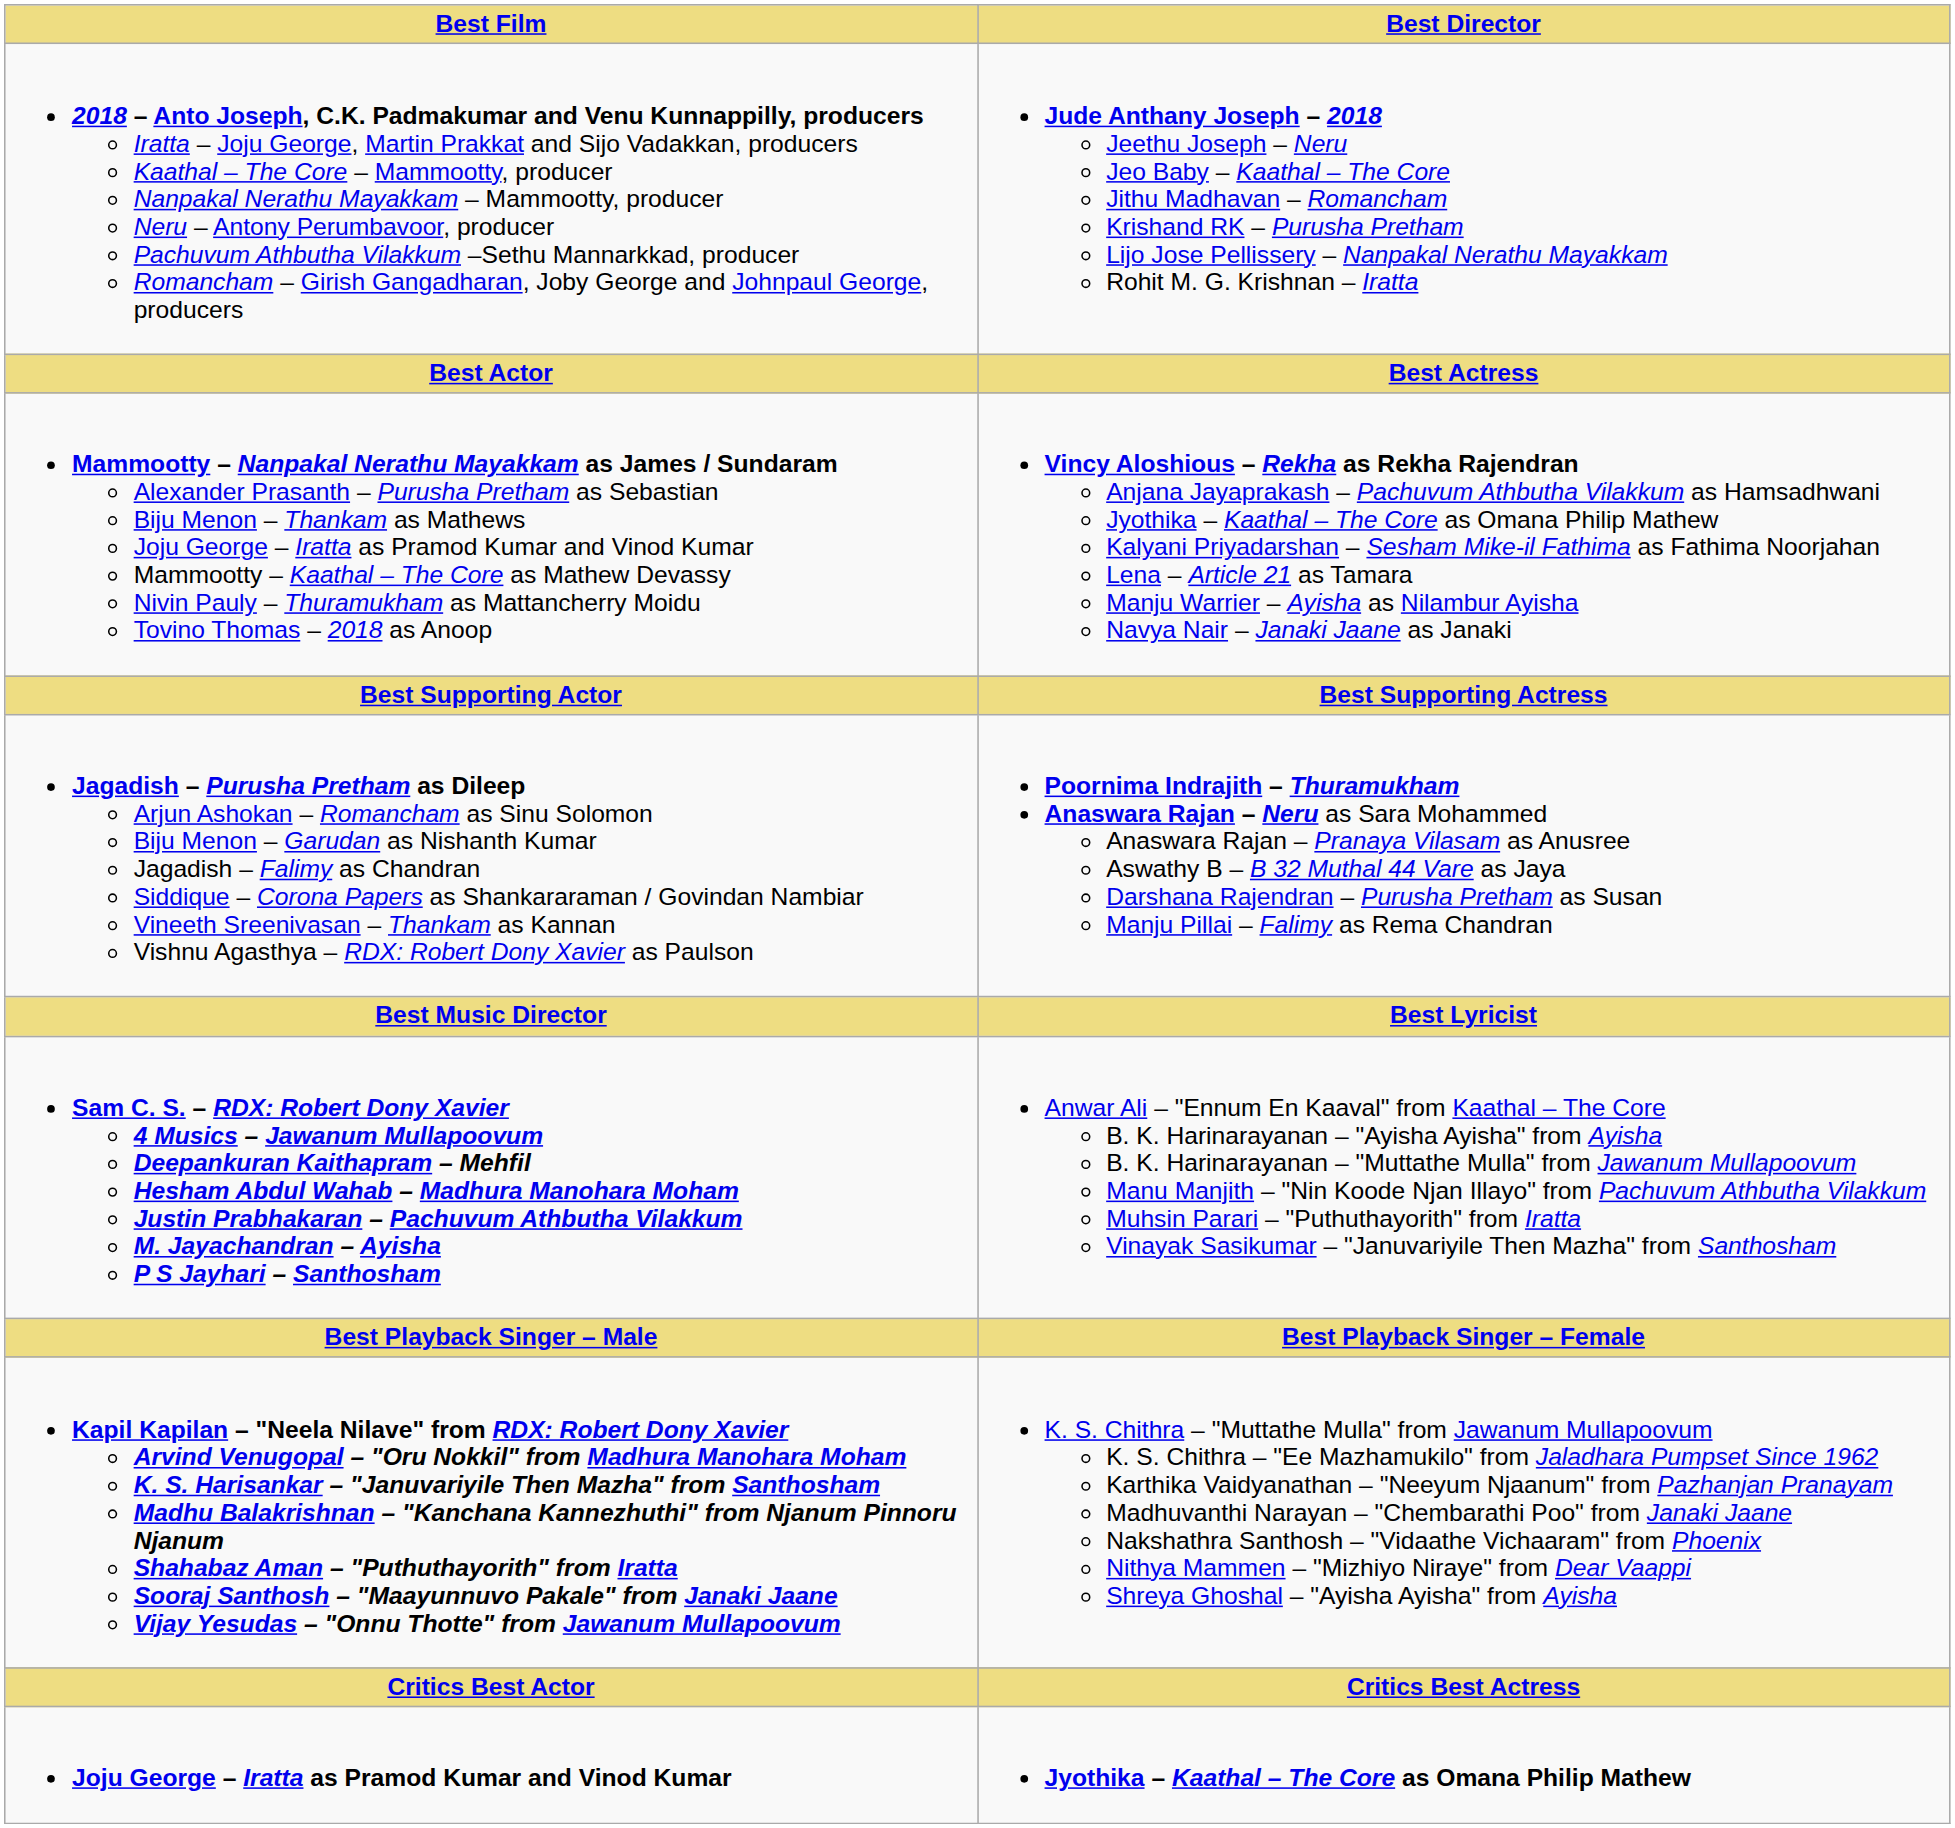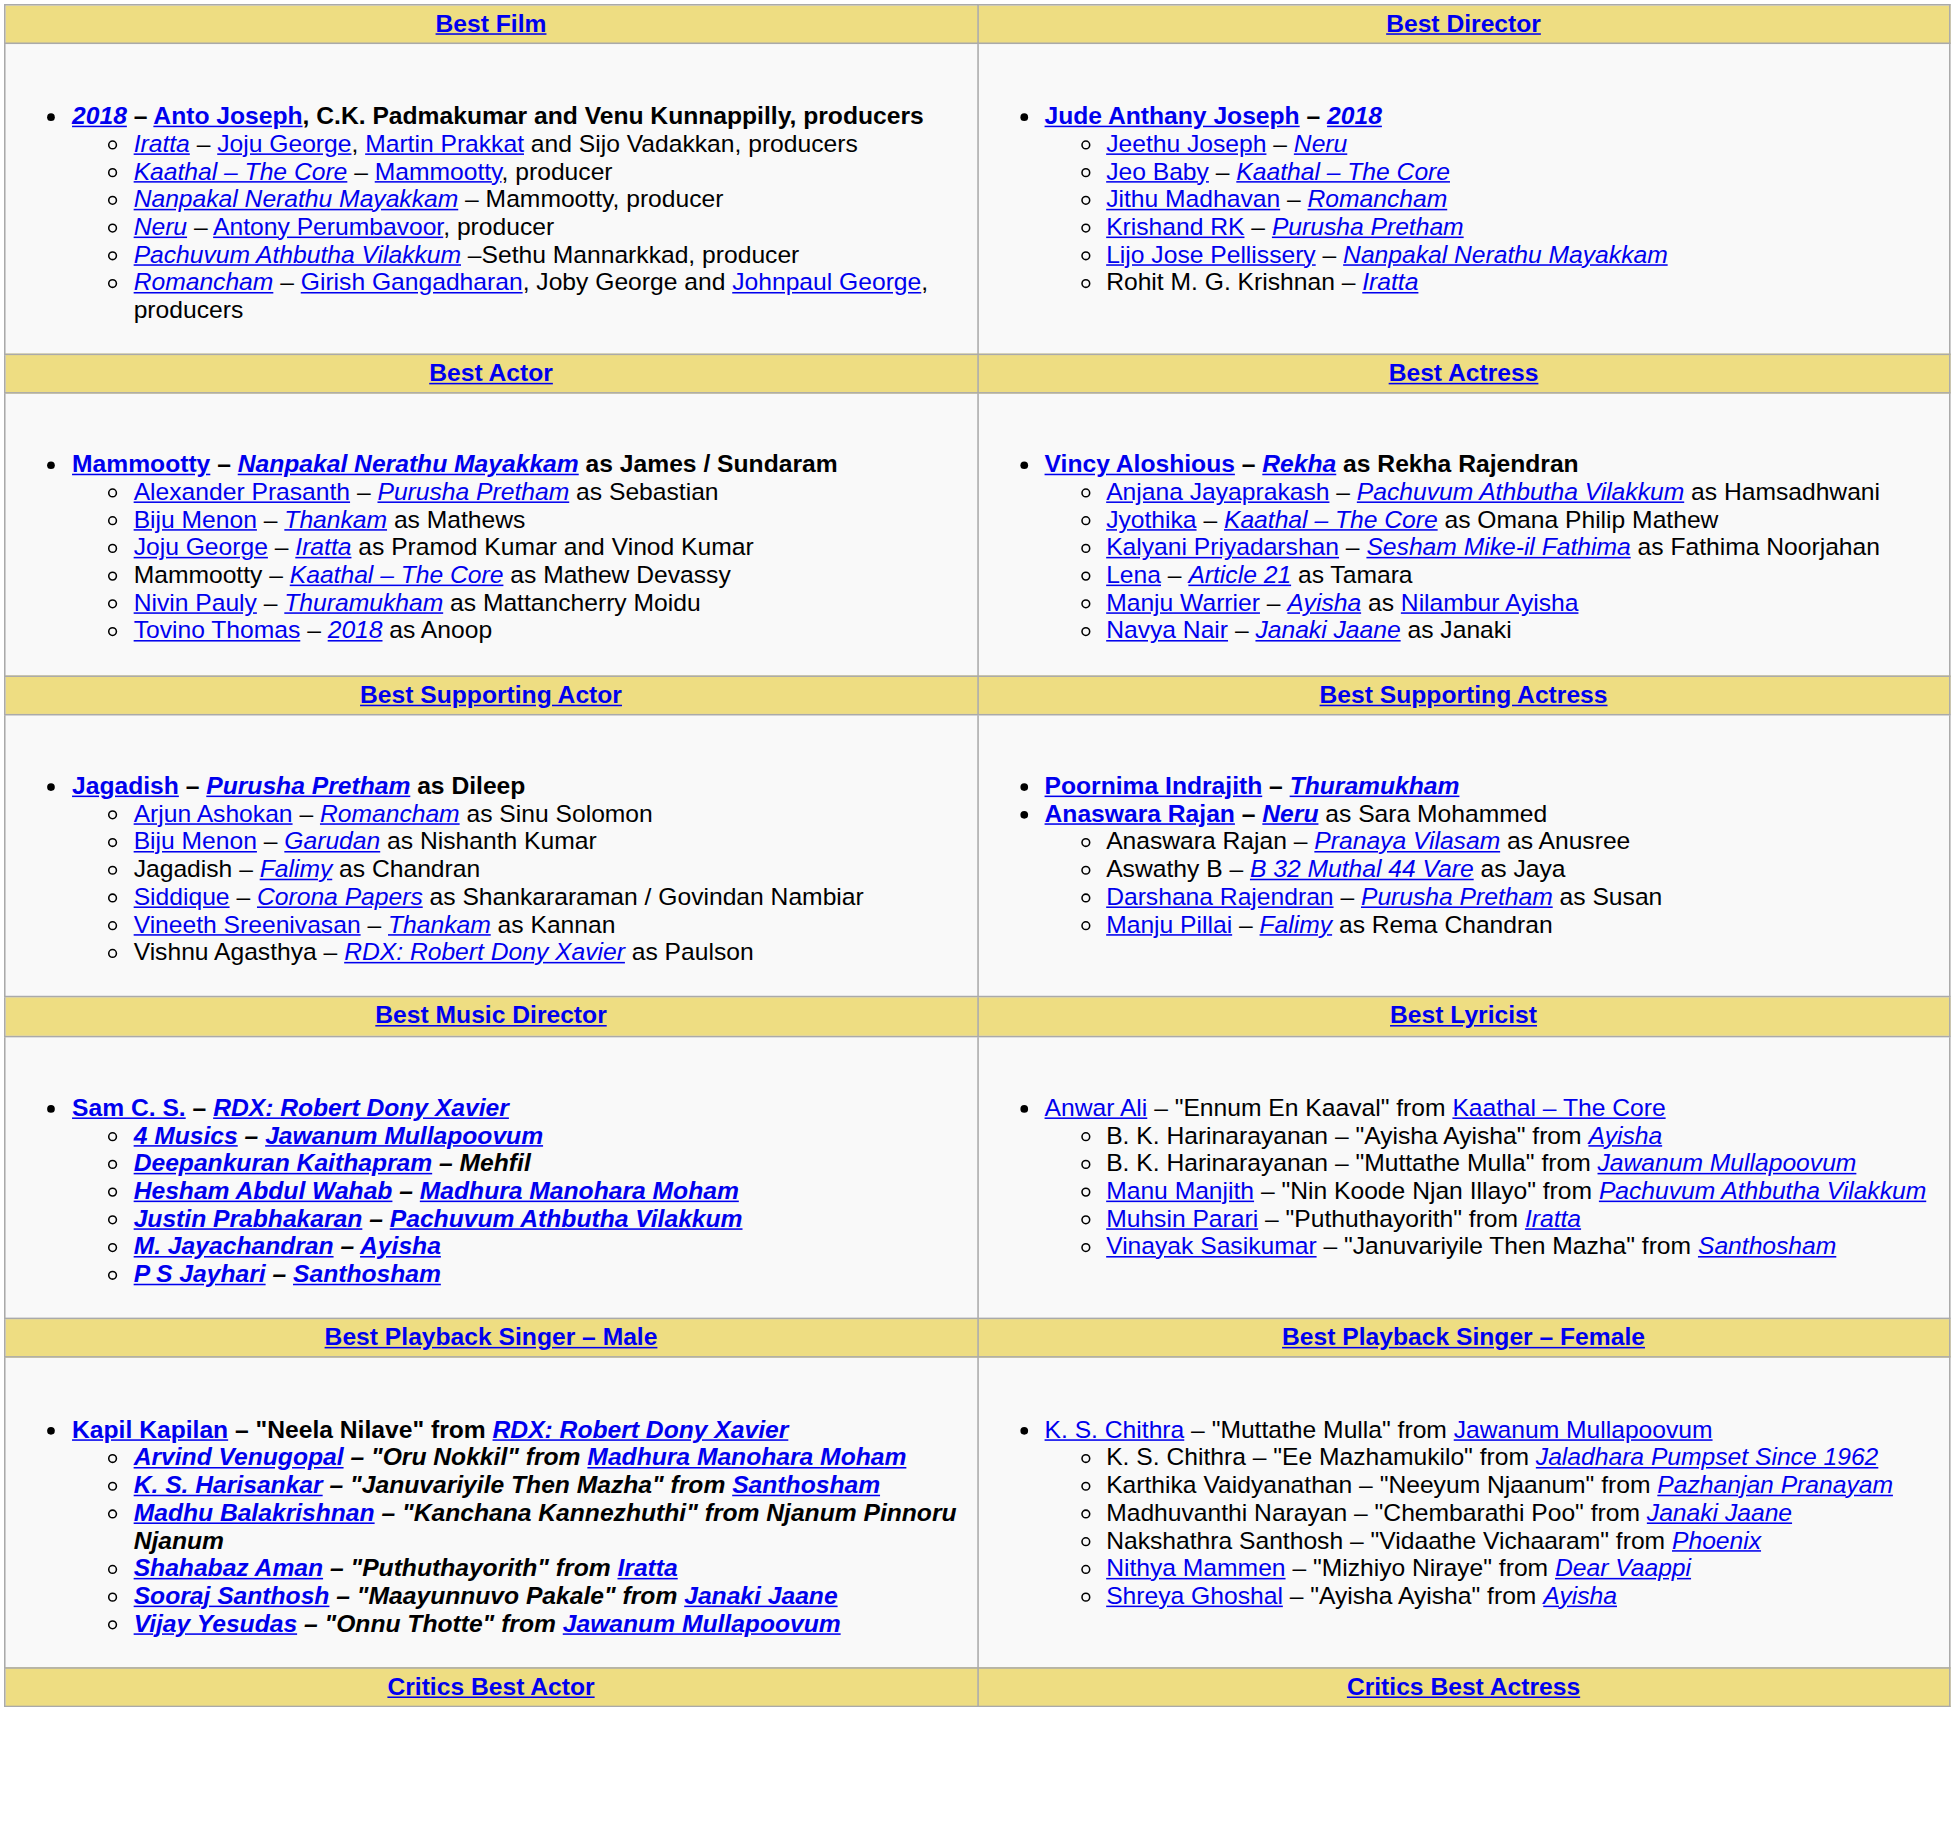- row: Joju George – Iratta as Pramod Kumar and Vinod Kumar | Jyothika – Kaathal – The Core as Omana Philip Mathew
